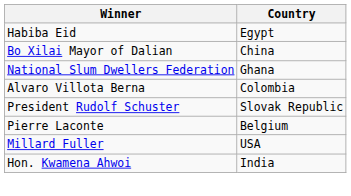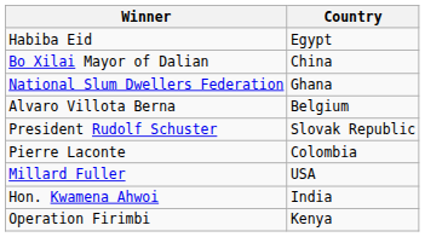Alvaro Villota Berna | Country: Colombia -> Belgium
Pierre Laconte | Country: Belgium -> Colombia
+ row: Operation Firimbi | Kenya
